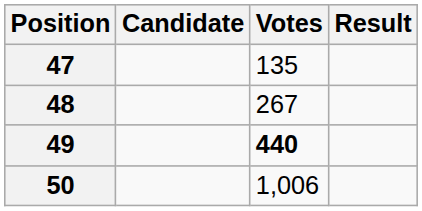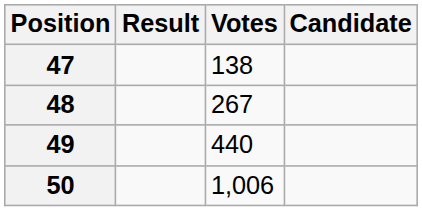columns swapped: Candidate <-> Result
47 | Votes: 135 -> 138
49 | Votes: bold -> normal
